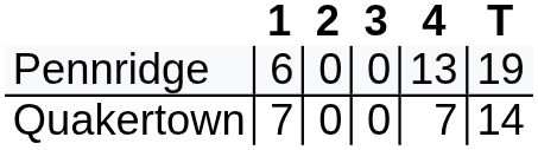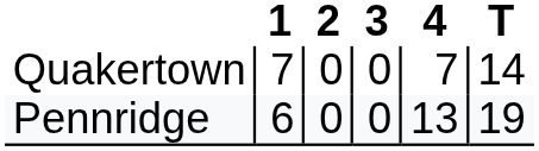rows swapped: Pennridge <-> Quakertown
